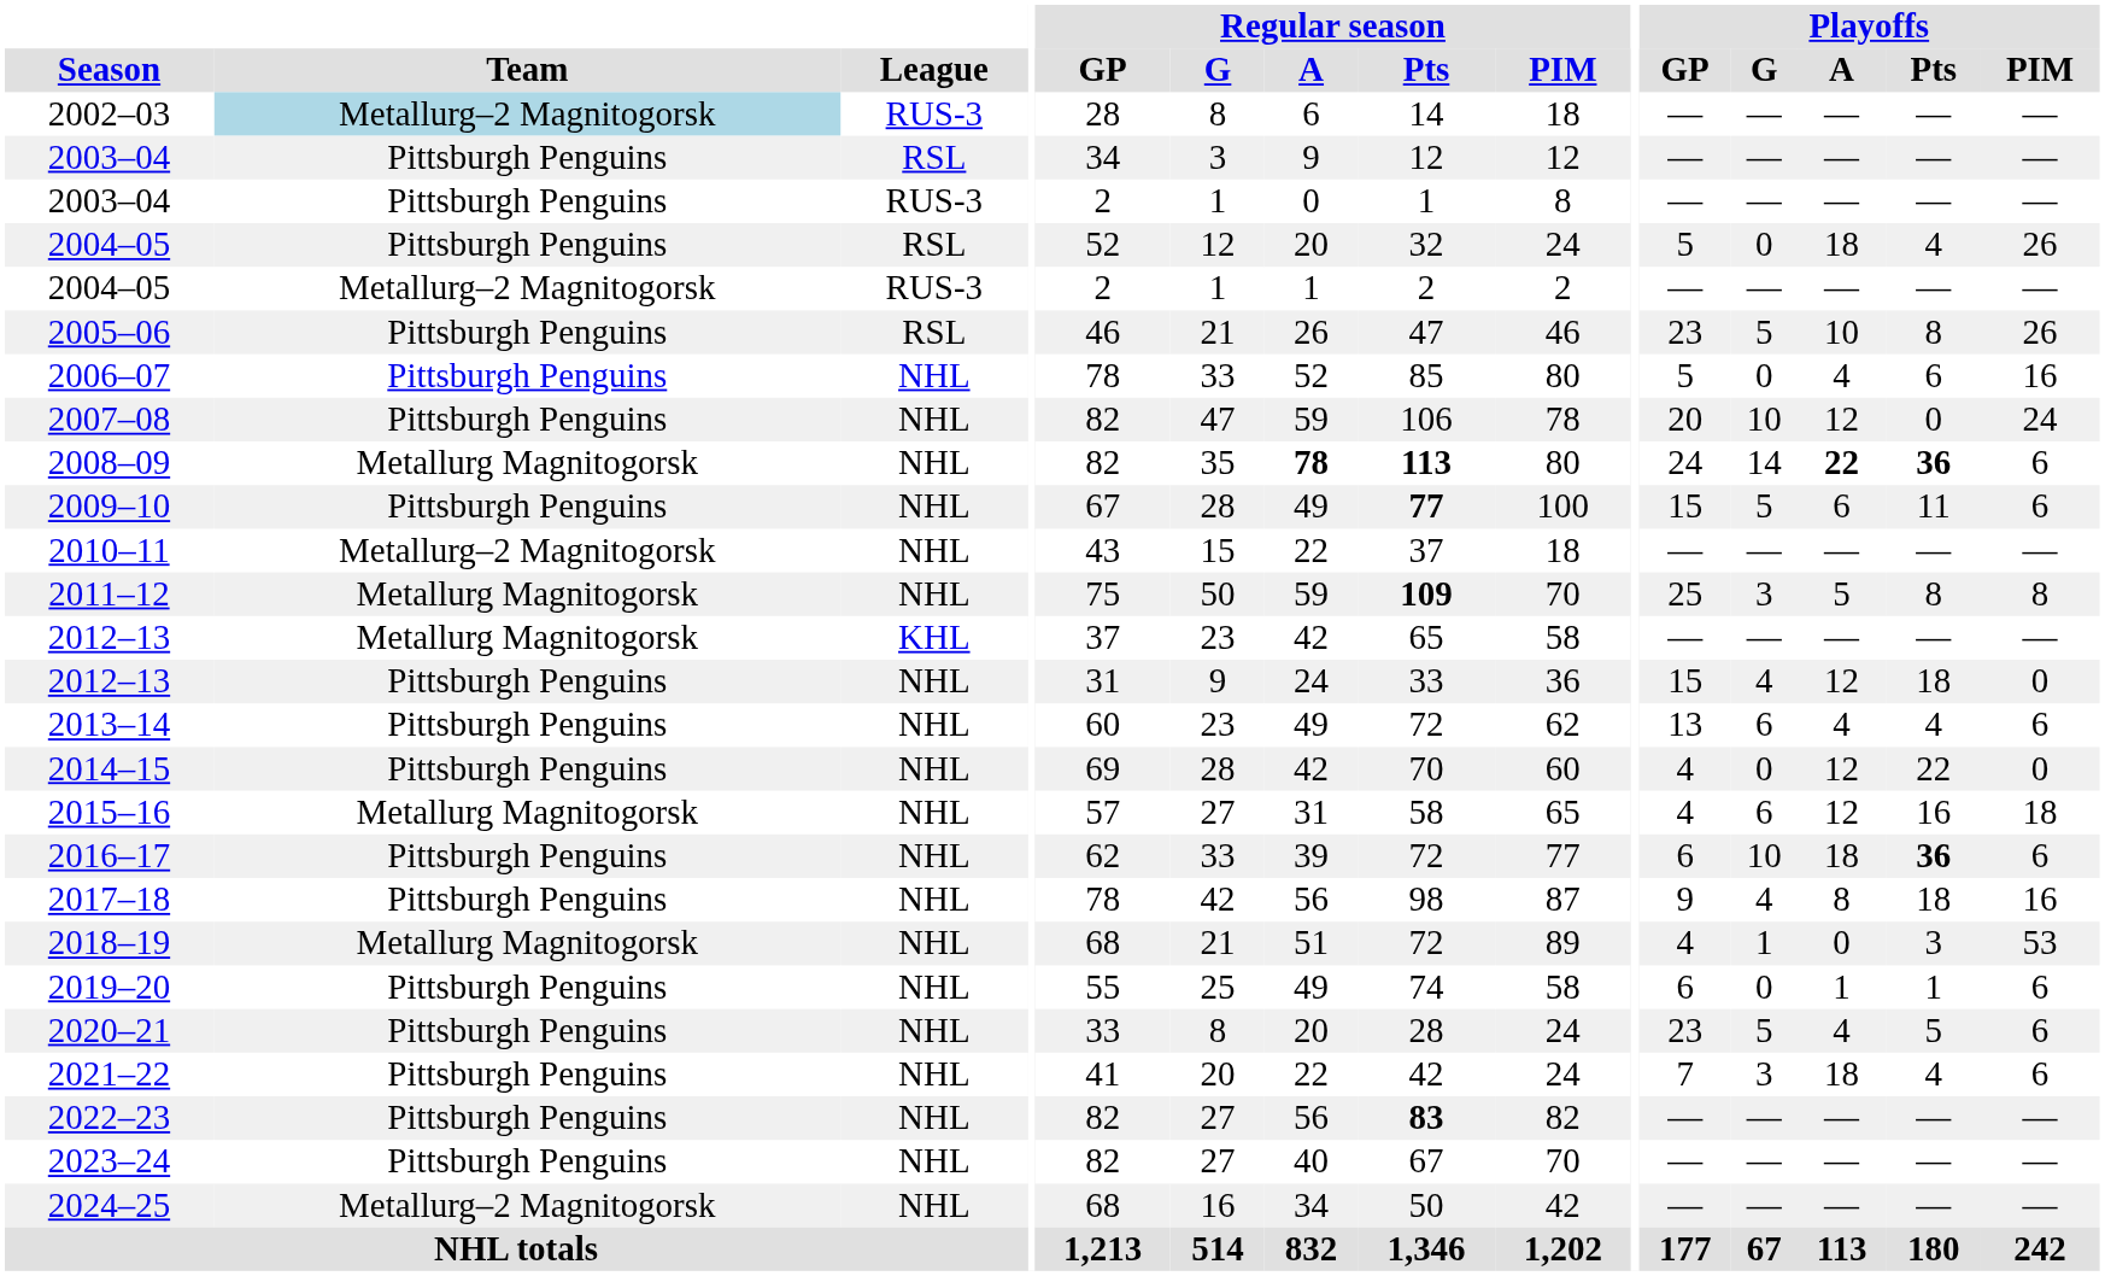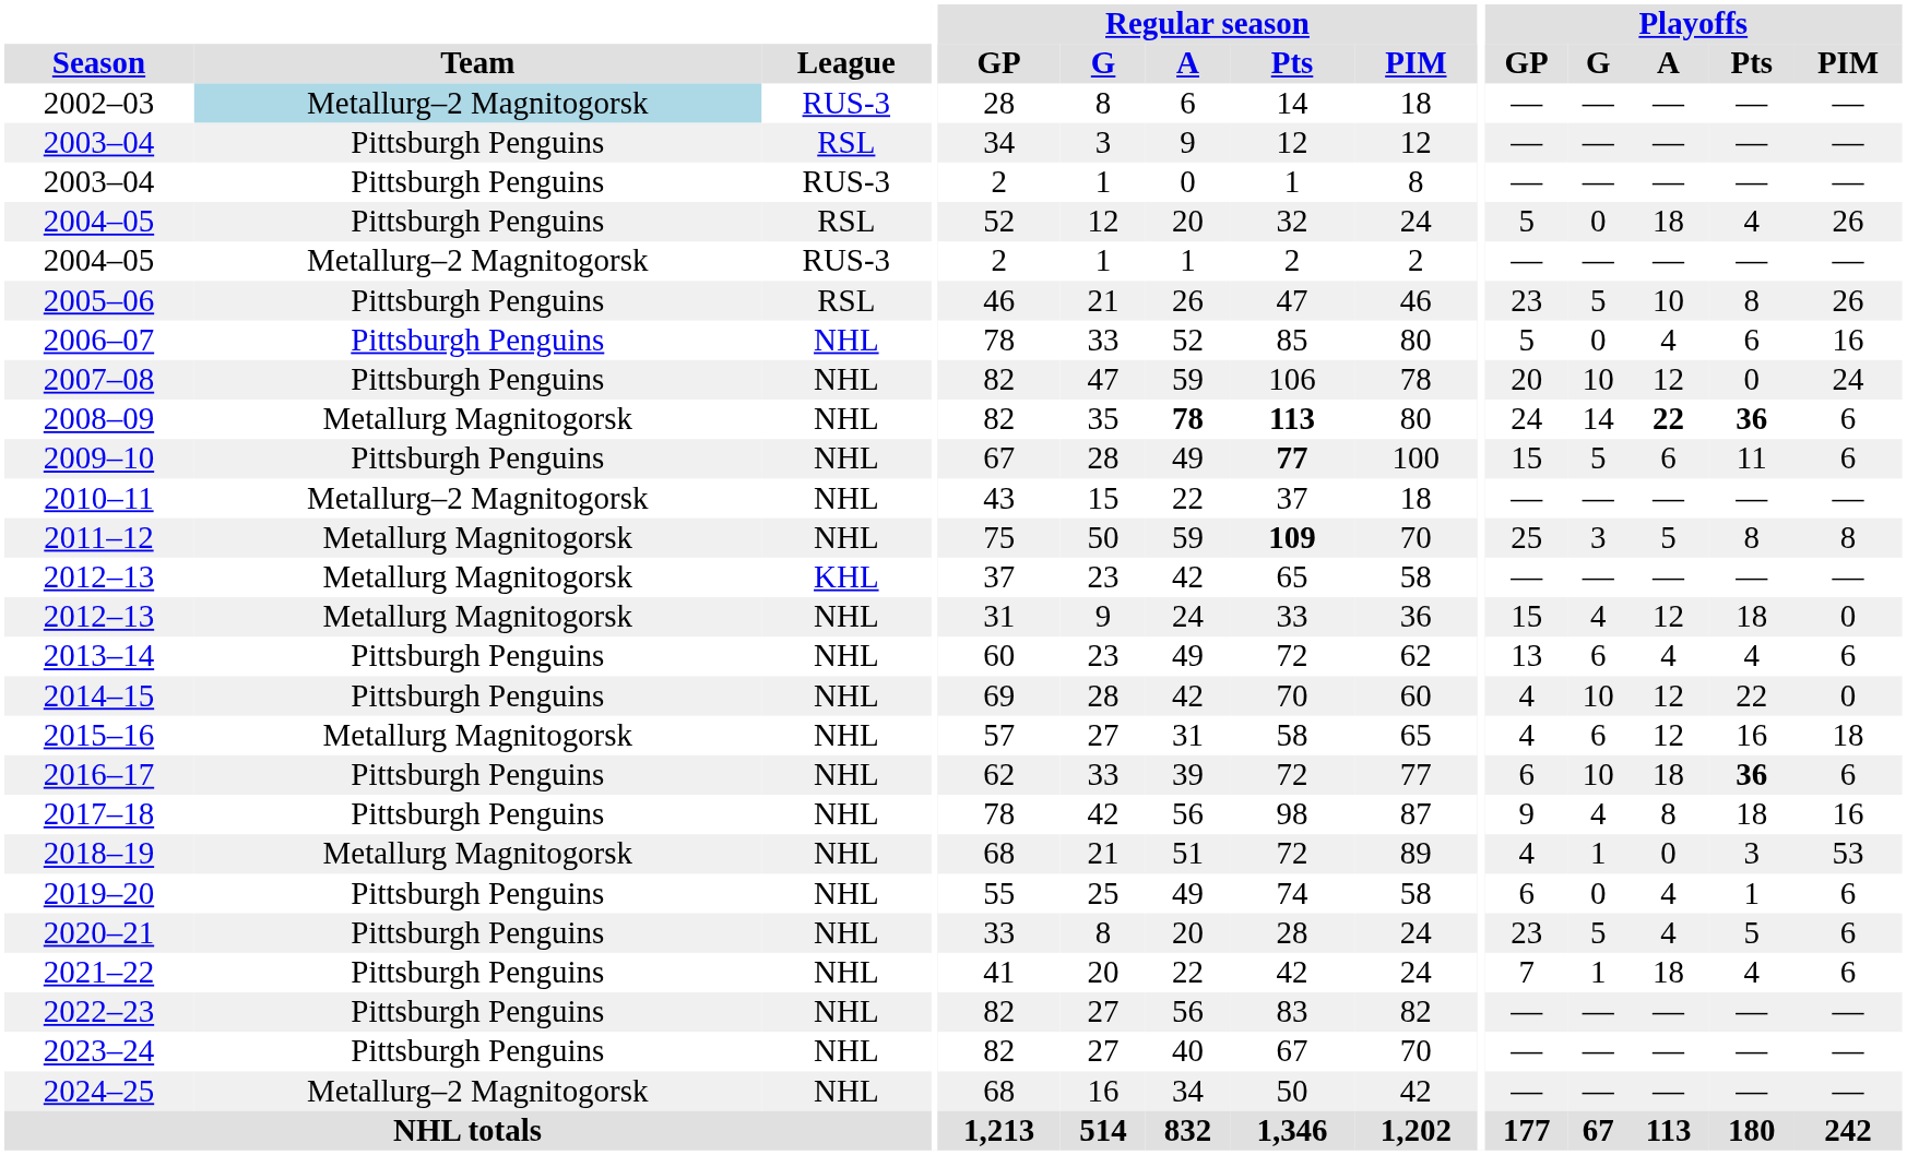2012–13 / NHL | Team: Pittsburgh Penguins -> Metallurg Magnitogorsk
2014–15 | Playoffs / G: 0 -> 10
2019–20 | Playoffs / A: 1 -> 4
2021–22 | Playoffs / G: 3 -> 1
2022–23 | Regular season / Pts: bold -> normal
